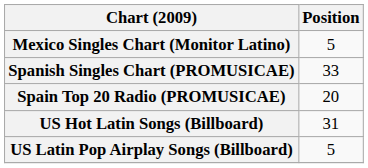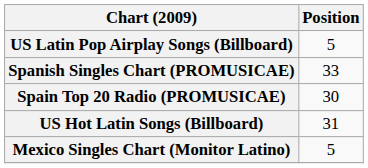rows swapped: Mexico Singles Chart (Monitor Latino) <-> US Latin Pop Airplay Songs (Billboard)
Spain Top 20 Radio (PROMUSICAE) | Position: 20 -> 30
